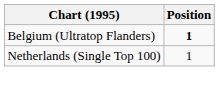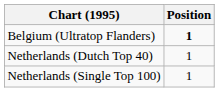+ row: Netherlands (Dutch Top 40) | 1
